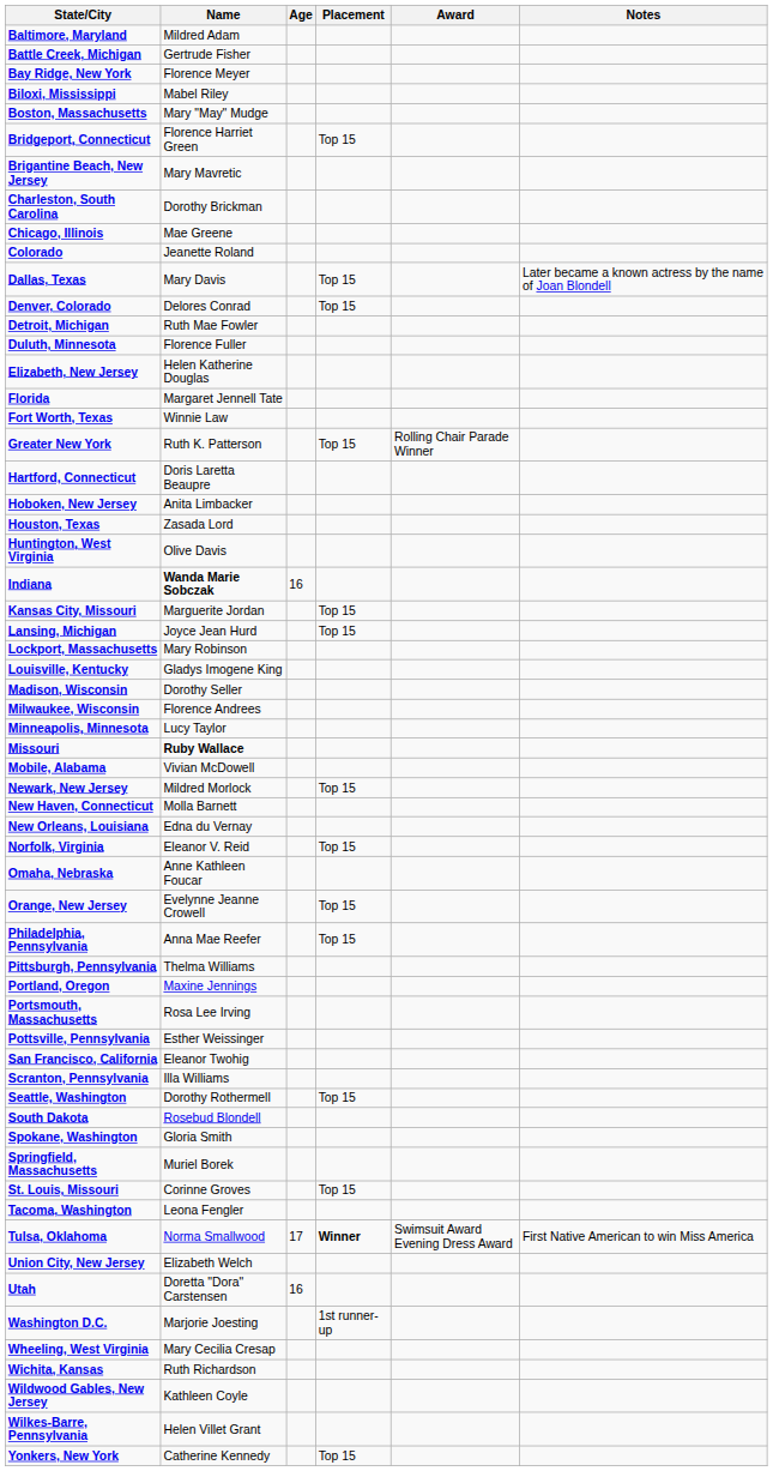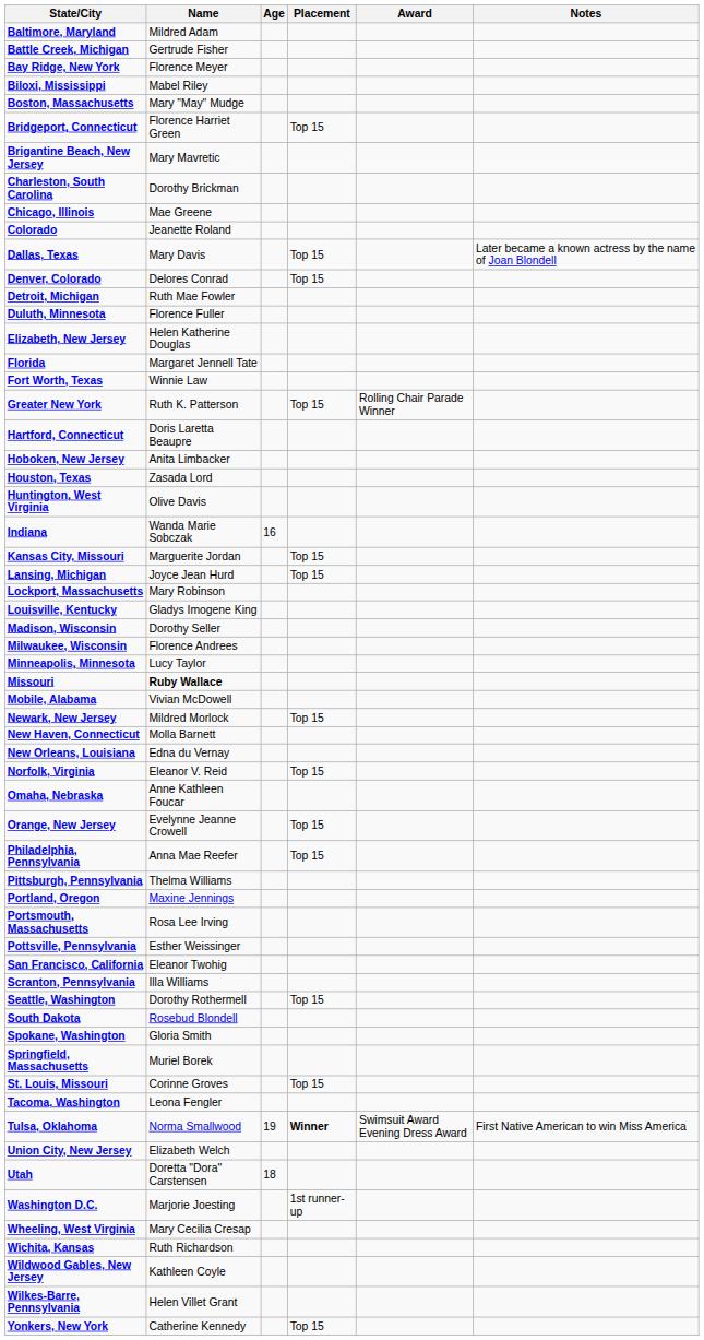Indiana | Name: bold -> normal
Tulsa, Oklahoma | Age: 17 -> 19
Utah | Age: 16 -> 18
